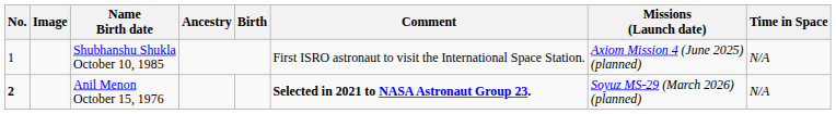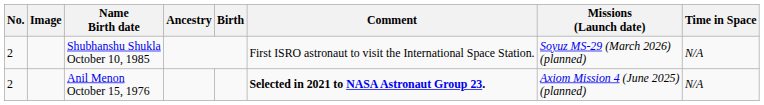Shubhanshu Shukla October 10, 1985 | No.: 1 -> 2
Shubhanshu Shukla October 10, 1985 | Missions (Launch date): Axiom Mission 4 (June 2025) (planned) -> Soyuz MS-29 (March 2026) (planned)
Anil Menon October 15, 1976 | No.: bold -> normal
Anil Menon October 15, 1976 | Missions (Launch date): Soyuz MS-29 (March 2026) (planned) -> Axiom Mission 4 (June 2025) (planned)
